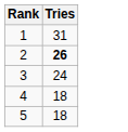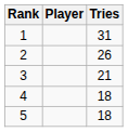+ column: Player
2 | Tries: bold -> normal
3 | Tries: 24 -> 21
